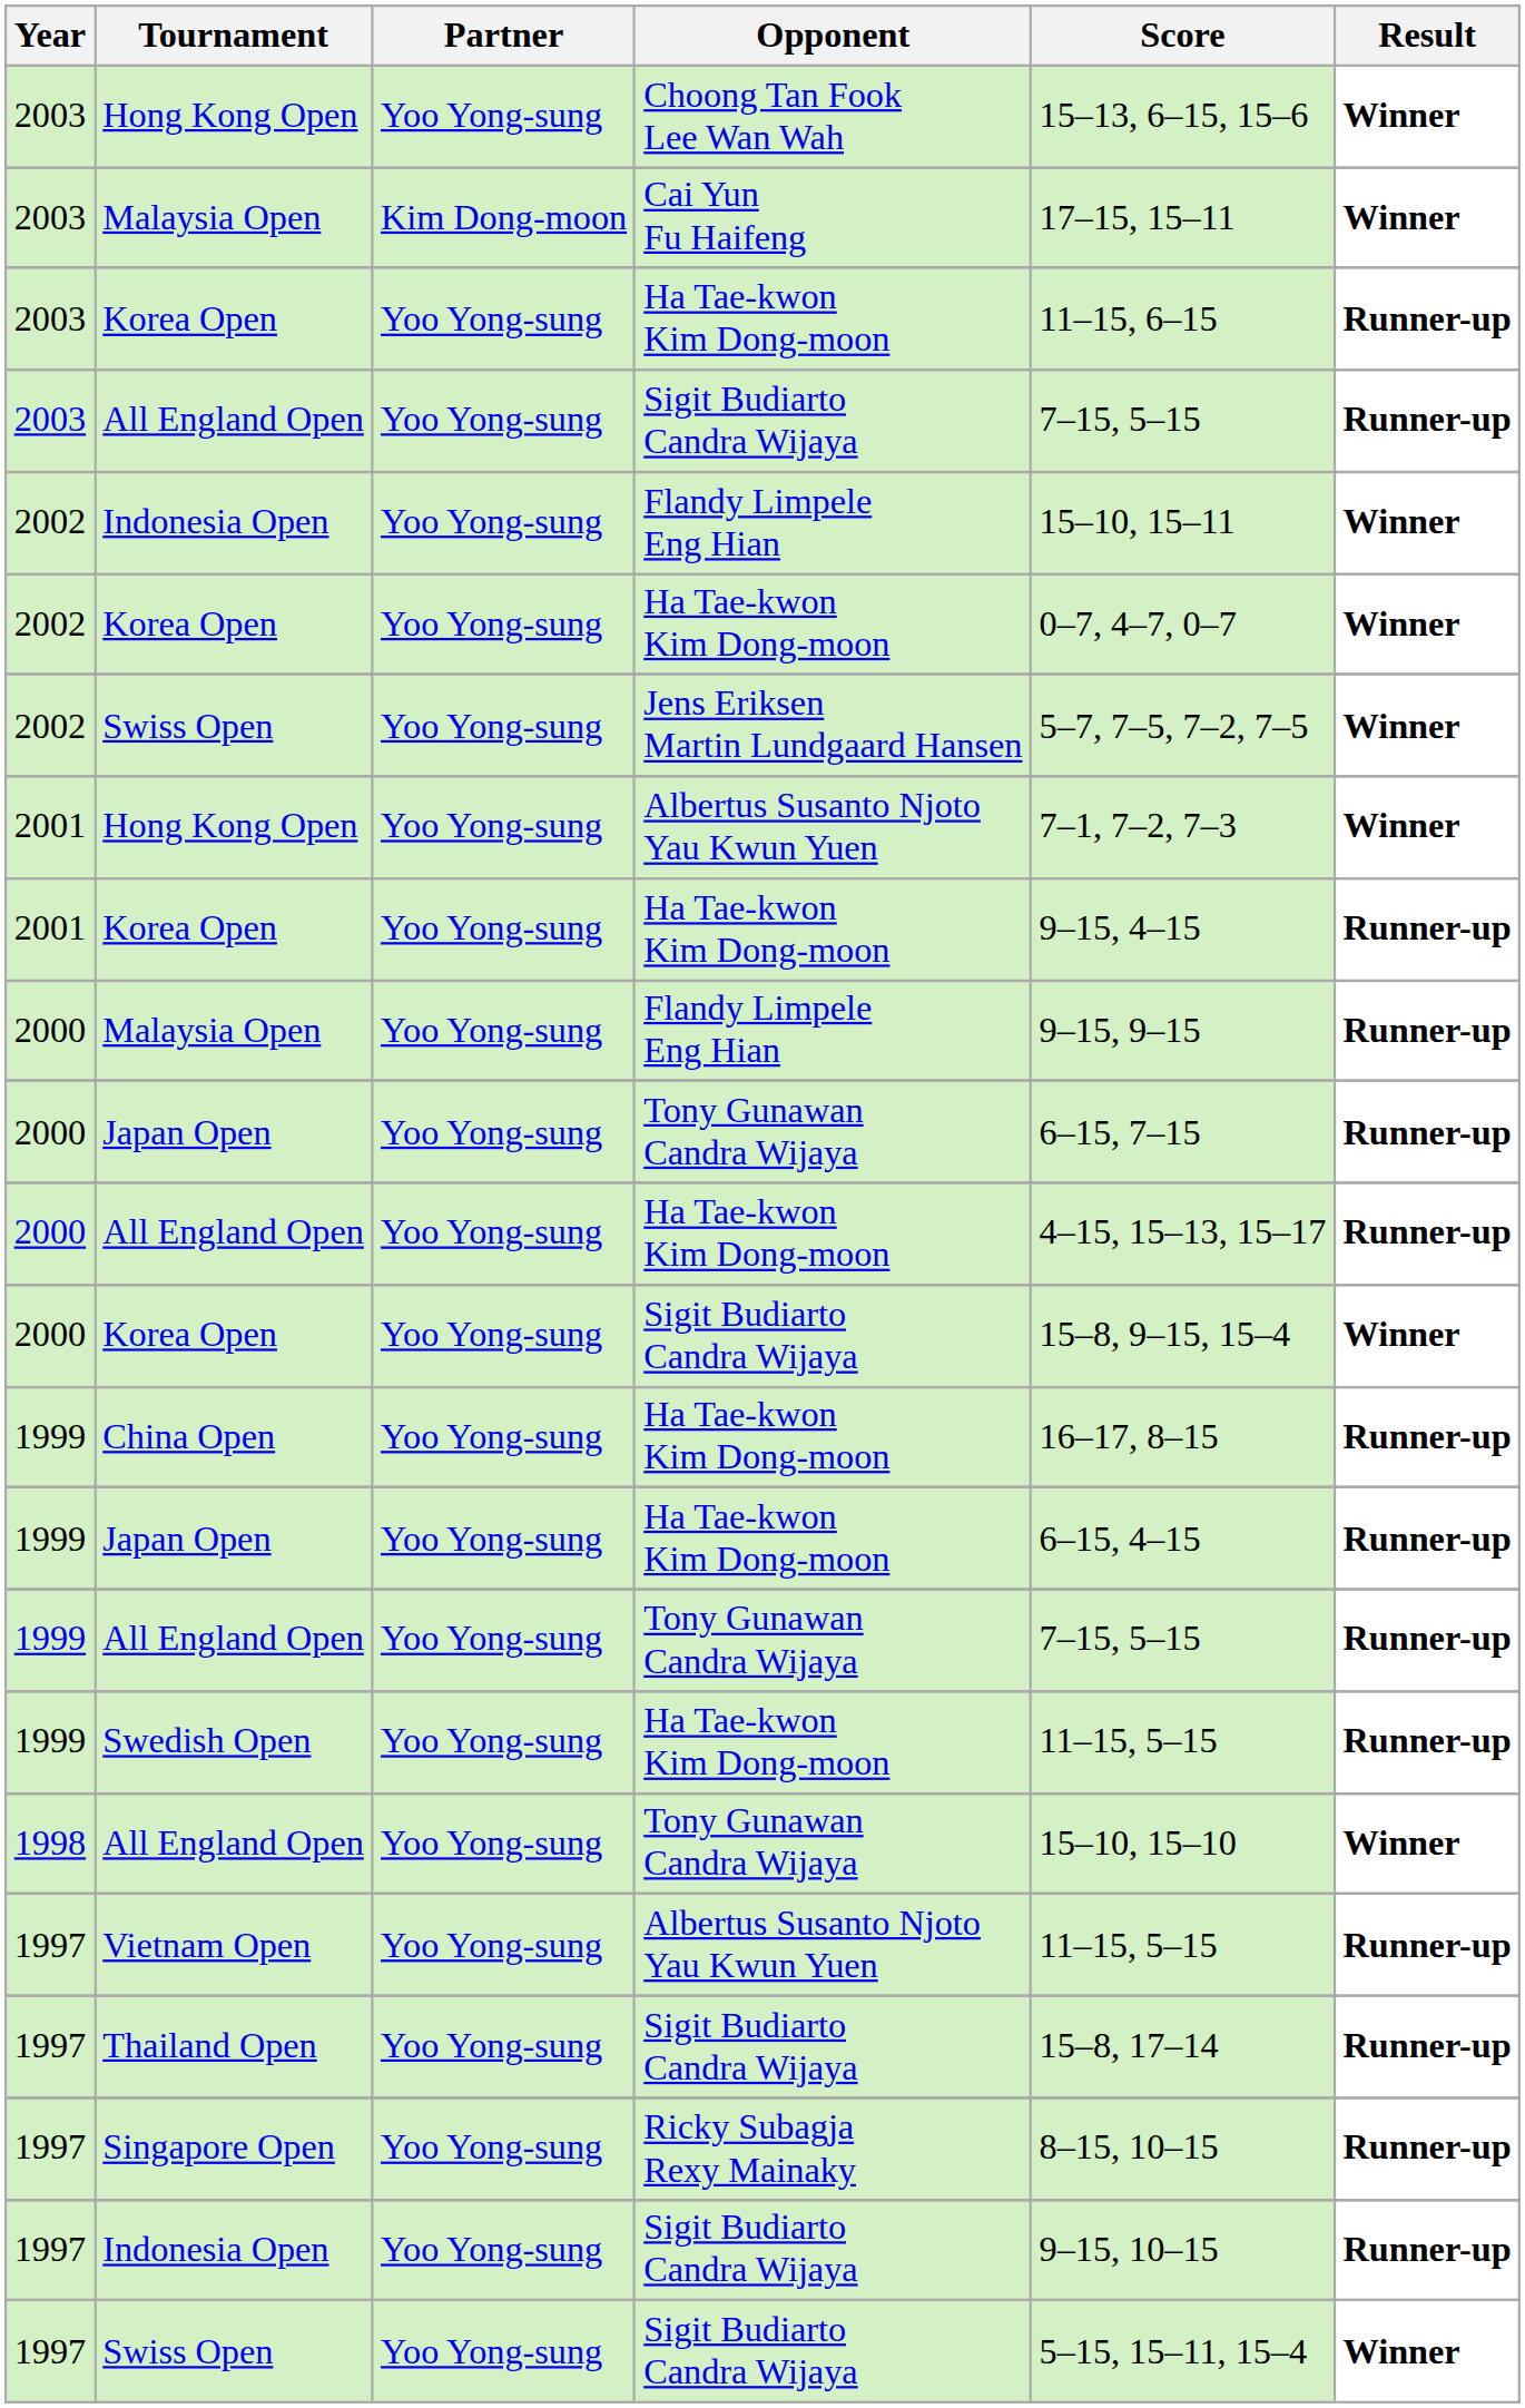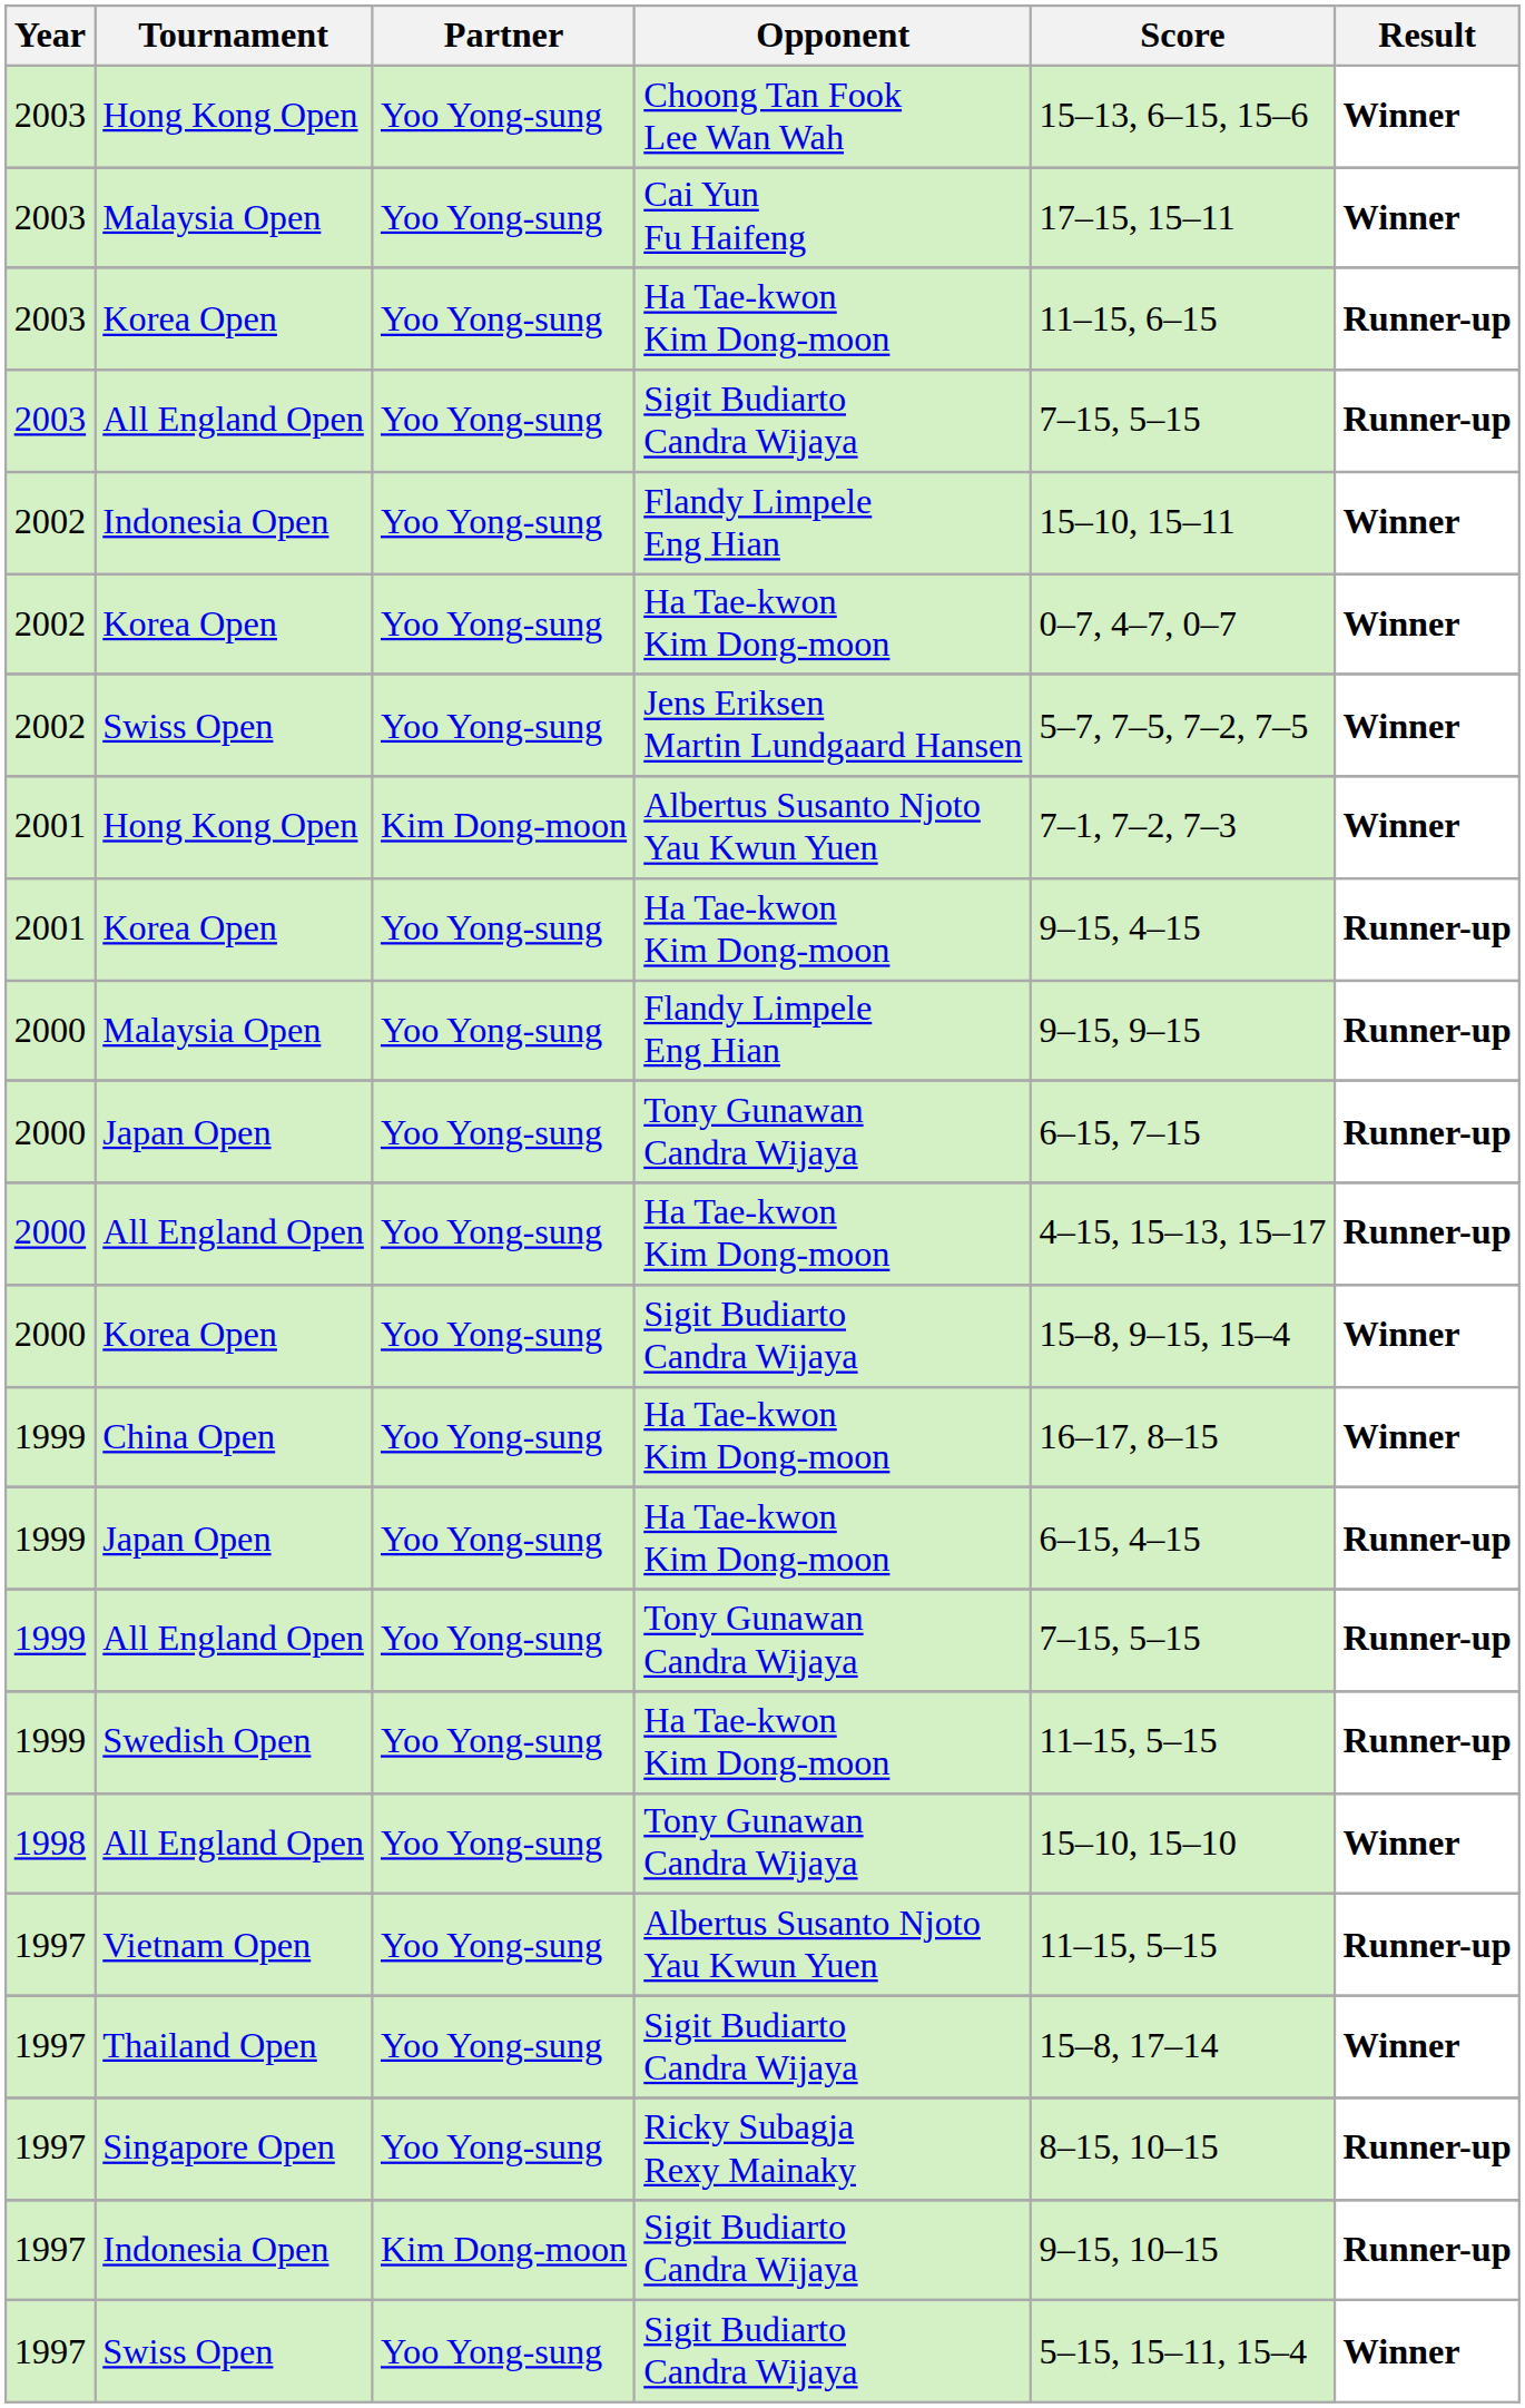2003 / Malaysia Open | Partner: Kim Dong-moon -> Yoo Yong-sung
2001 / Hong Kong Open | Partner: Yoo Yong-sung -> Kim Dong-moon
China Open | Result: Runner-up -> Winner
Thailand Open | Result: Runner-up -> Winner
1997 / Indonesia Open | Partner: Yoo Yong-sung -> Kim Dong-moon
